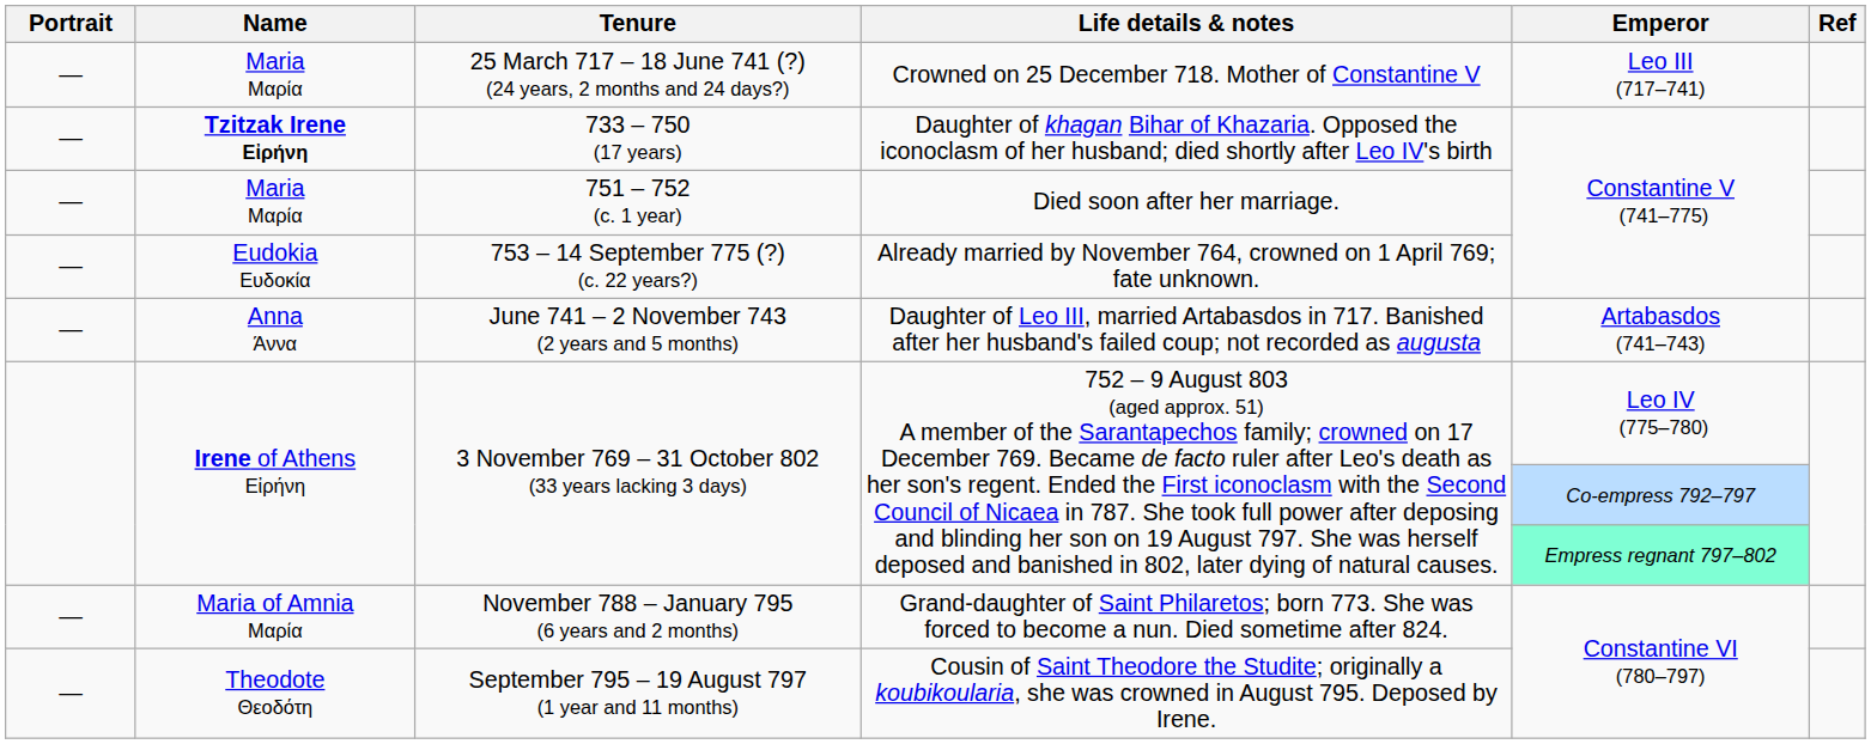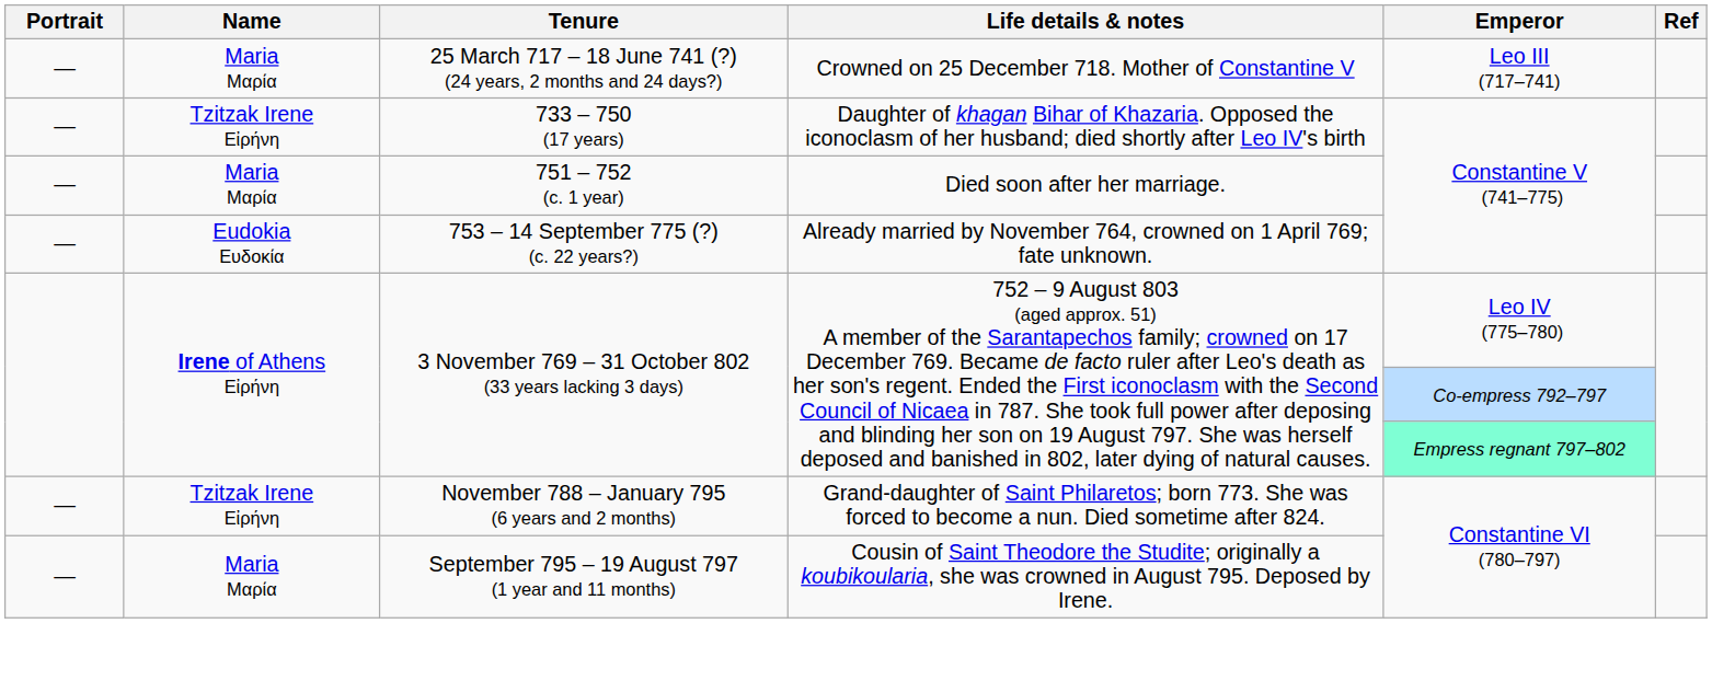733 – 750 (17 years) | Name: bold -> normal
- row: — | Anna Άννα | June 741 – 2 November 743 (2 years and 5 months) | Daughter of Leo III, married Artabasdos in 717. Banished after her husband's failed coup; not recorded as augusta | Artabasdos (741–743)
November 788 – January 795 (6 years and 2 months) | Name: Maria of Amnia Μαρία -> Tzitzak Irene Εἰρήνη
September 795 – 19 August 797 (1 year and 11 months) | Name: Theodote Θεοδότη -> Maria Μαρία
